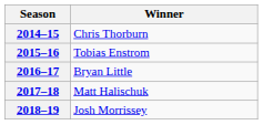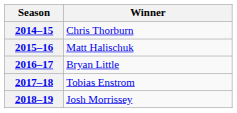2015–16 | Winner: Tobias Enstrom -> Matt Halischuk
2017–18 | Winner: Matt Halischuk -> Tobias Enstrom
